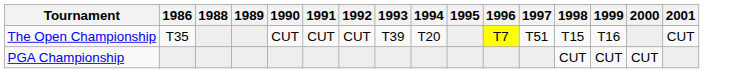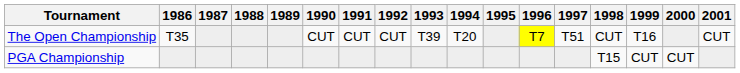+ column: 1987
The Open Championship | 1998: T15 -> CUT
PGA Championship | 1998: CUT -> T15
